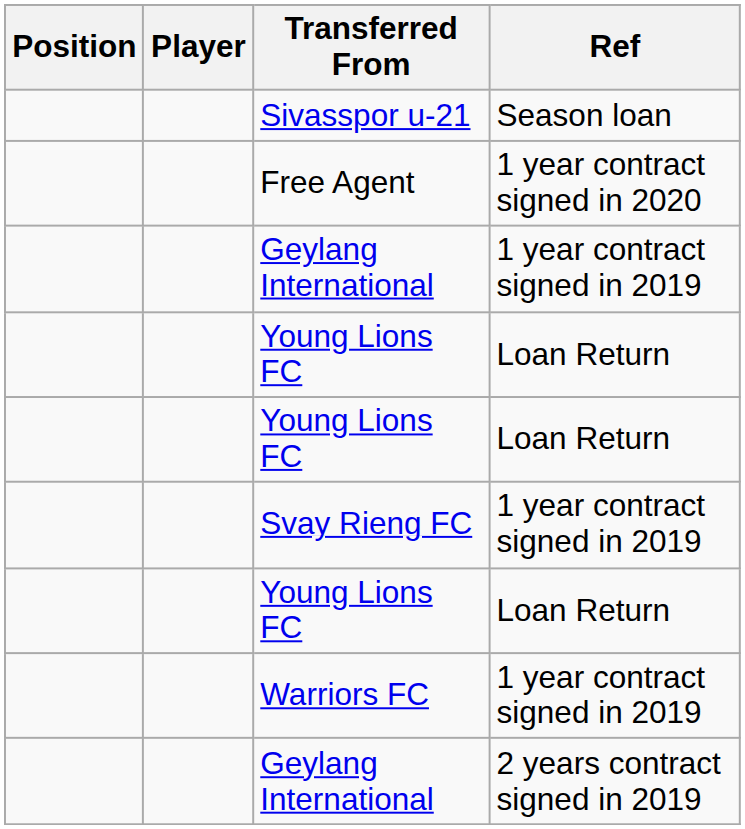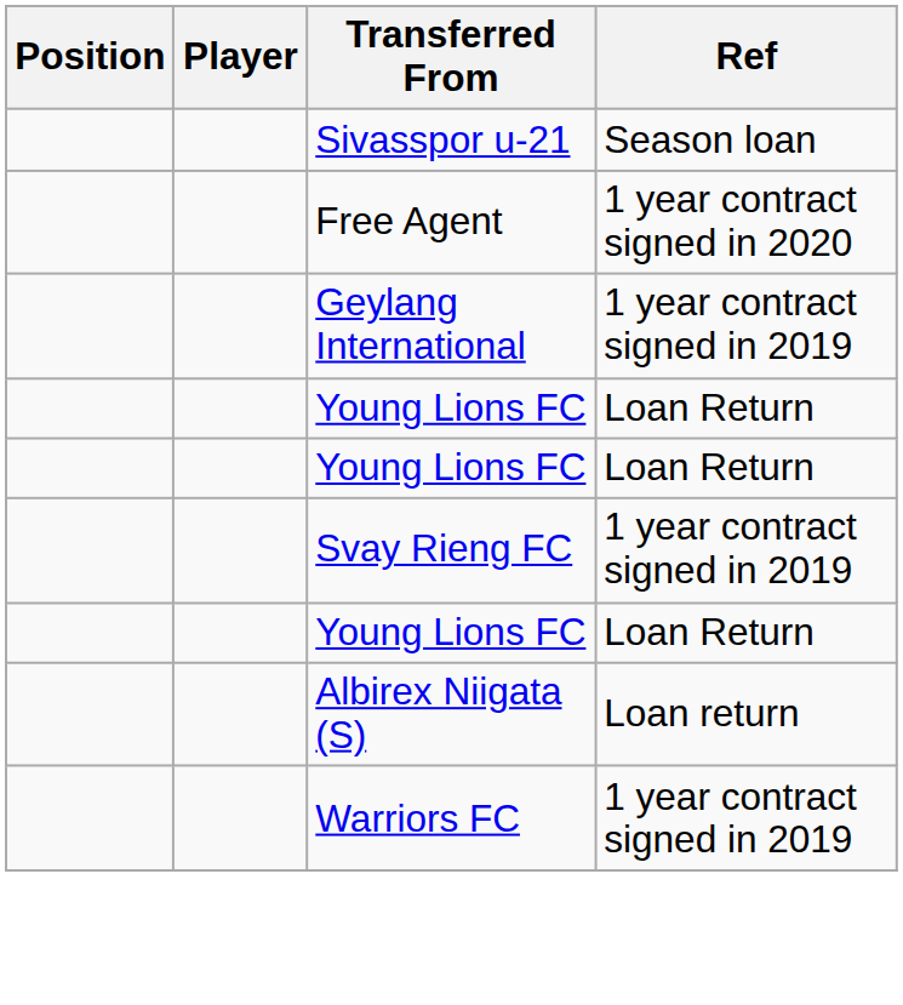+ row: Albirex Niigata (S) | Loan return
- row: Geylang International | 2 years contract signed in 2019
